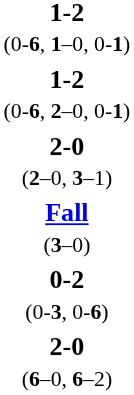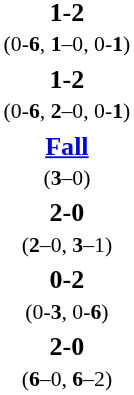rows swapped: Fall (3–0) <-> 2-0 (2–0, 3–1)
